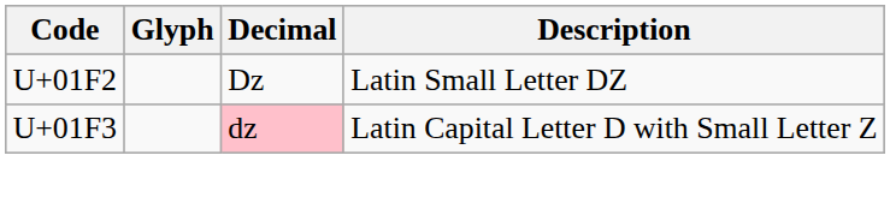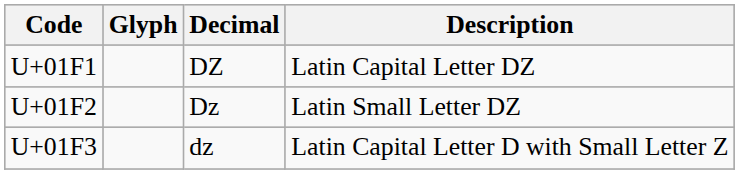+ row: U+01F1 | Ǳ | Latin Capital Letter DZ
U+01F3 | Decimal: pink background -> no background
